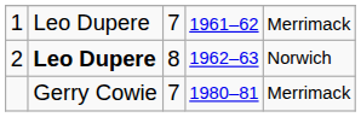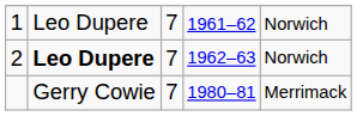1 | column 5: Merrimack -> Norwich
2 | column 3: 8 -> 7
